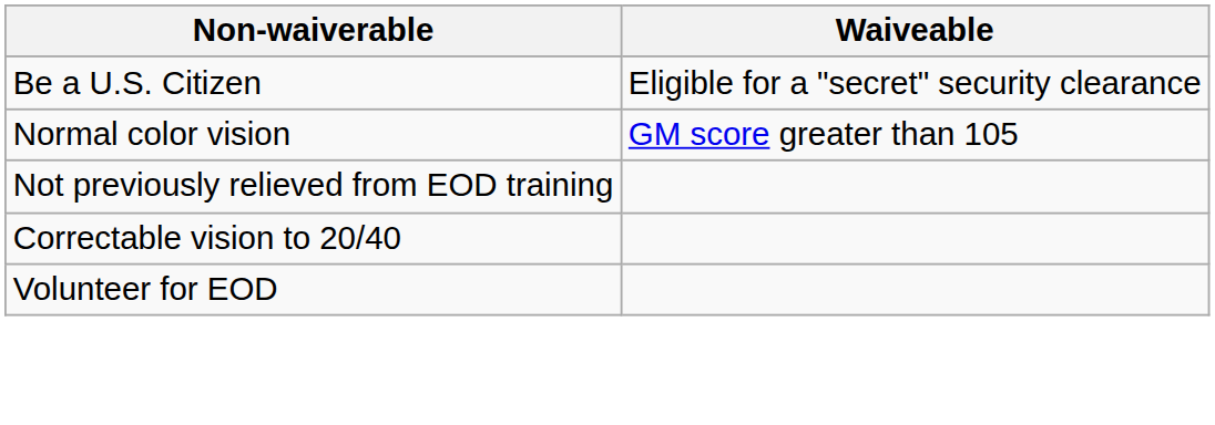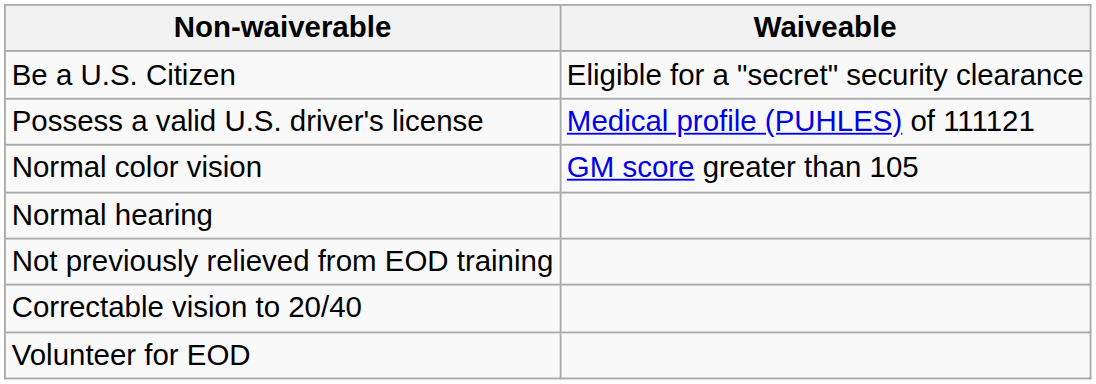+ row: Possess a valid U.S. driver's license | Medical profile (PUHLES) of 111121
+ row: Normal hearing
